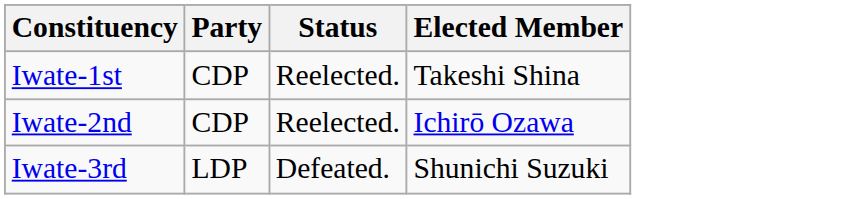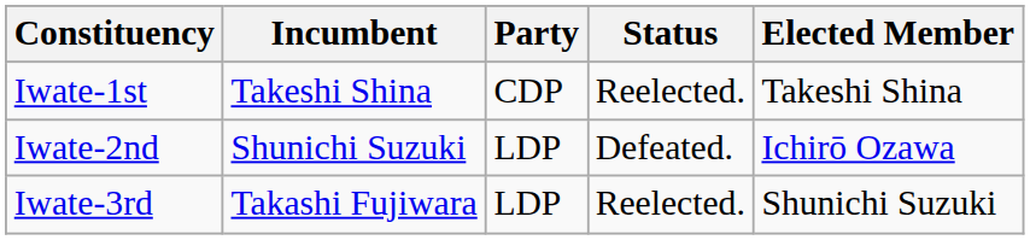+ column: Incumbent | Takeshi Shina | Shunichi Suzuki | Takashi Fujiwara
Iwate-2nd | Party: CDP -> LDP
Iwate-2nd | Status: Reelected. -> Defeated.
Iwate-3rd | Status: Defeated. -> Reelected.
